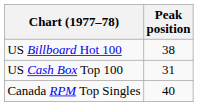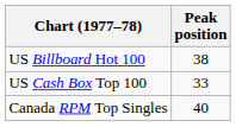US Cash Box Top 100 | Peak position: 31 -> 33
